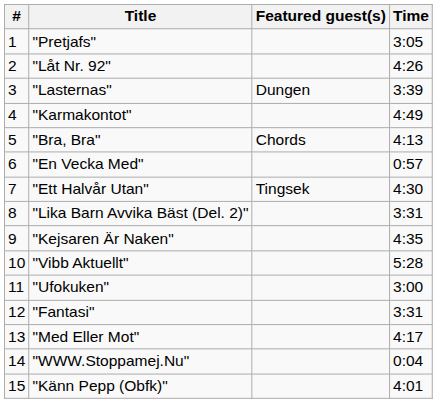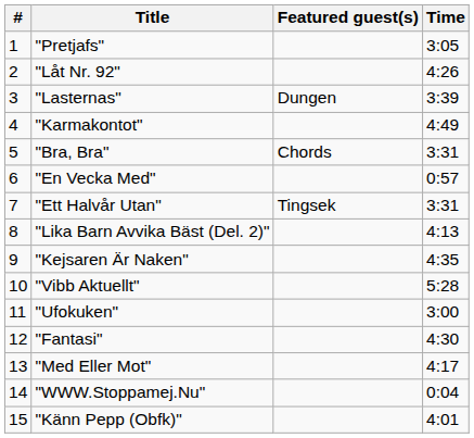"Bra, Bra" | Time: 4:13 -> 3:31
"Ett Halvår Utan" | Time: 4:30 -> 3:31
"Lika Barn Avvika Bäst (Del. 2)" | Time: 3:31 -> 4:13
"Fantasi" | Time: 3:31 -> 4:30
